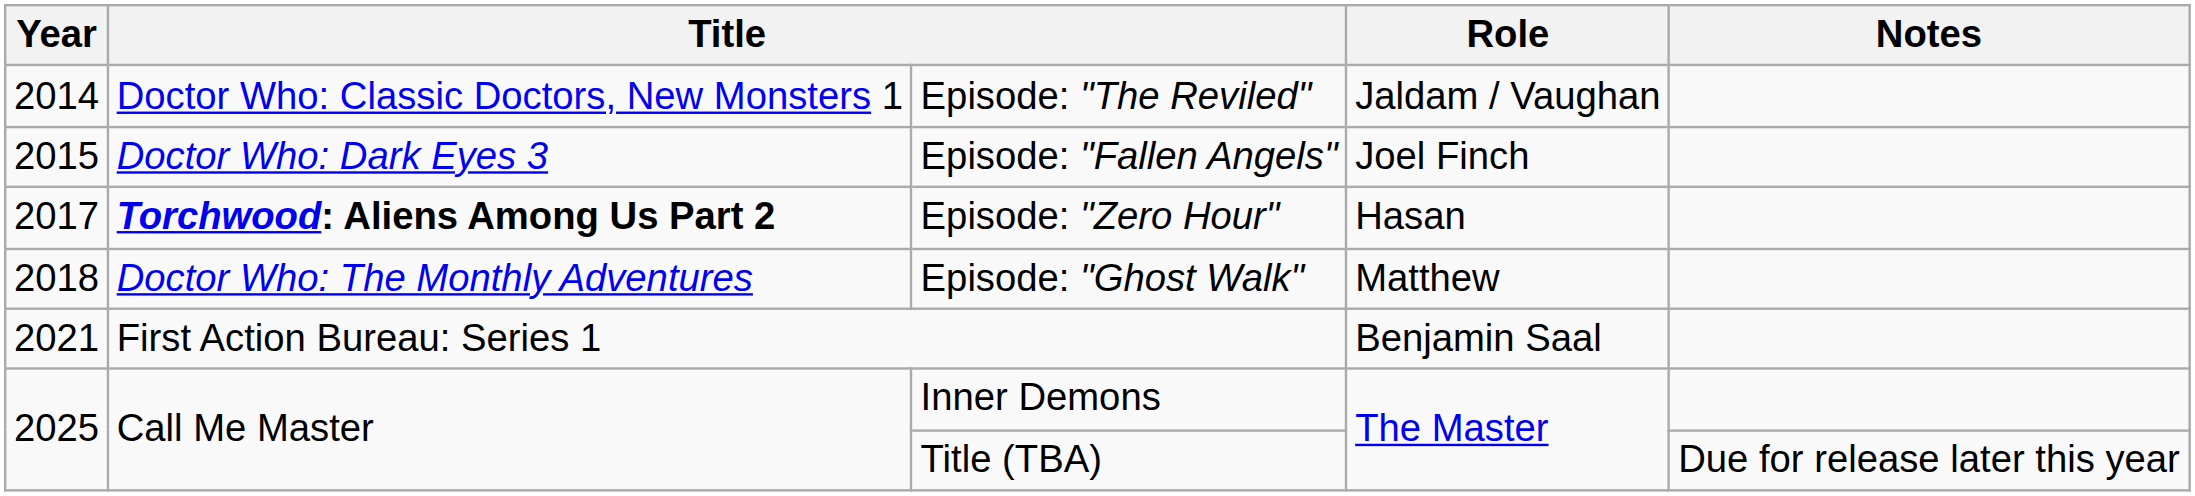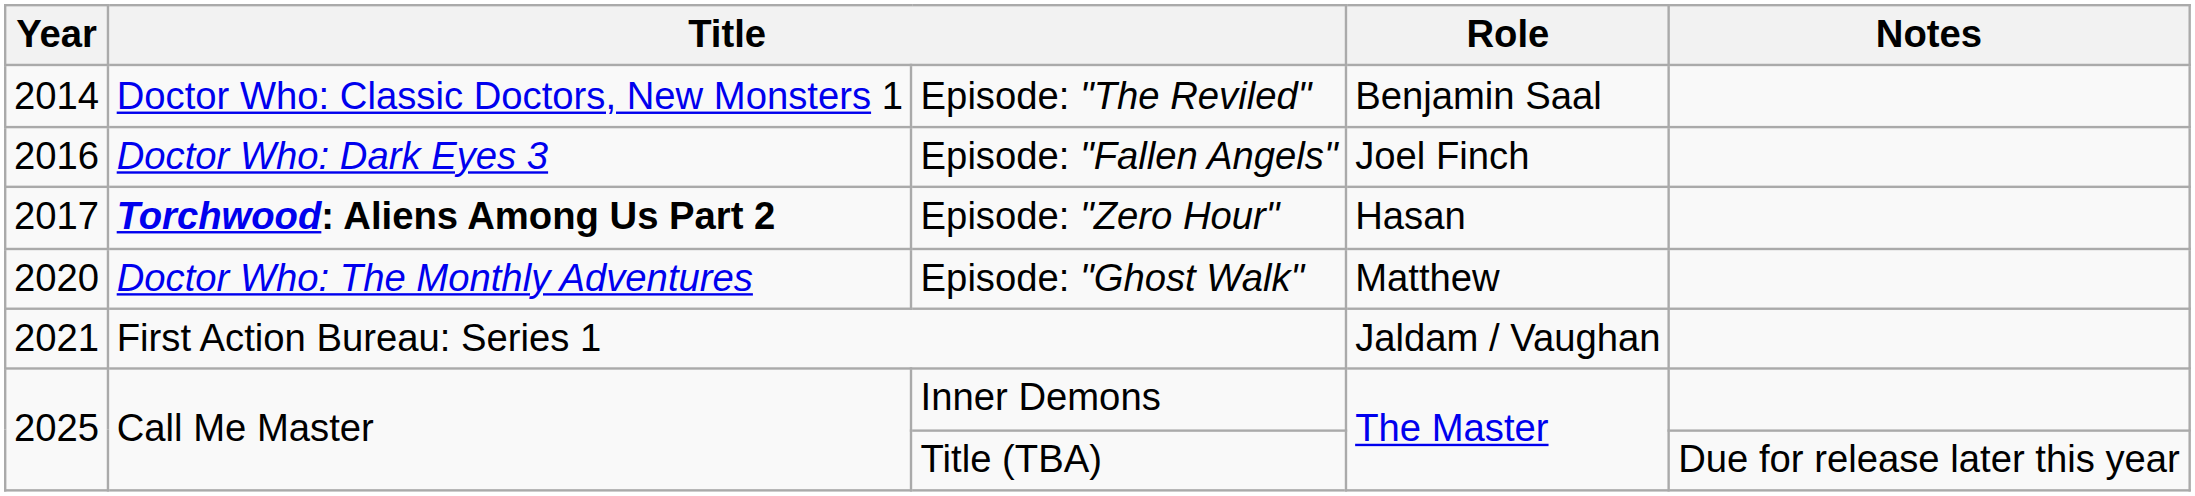Episode: "The Reviled" | Role: Jaldam / Vaughan -> Benjamin Saal
Episode: "Fallen Angels" | Year: 2015 -> 2016
Episode: "Ghost Walk" | Year: 2018 -> 2020
First Action Bureau: Series 1 | Role: Benjamin Saal -> Jaldam / Vaughan
